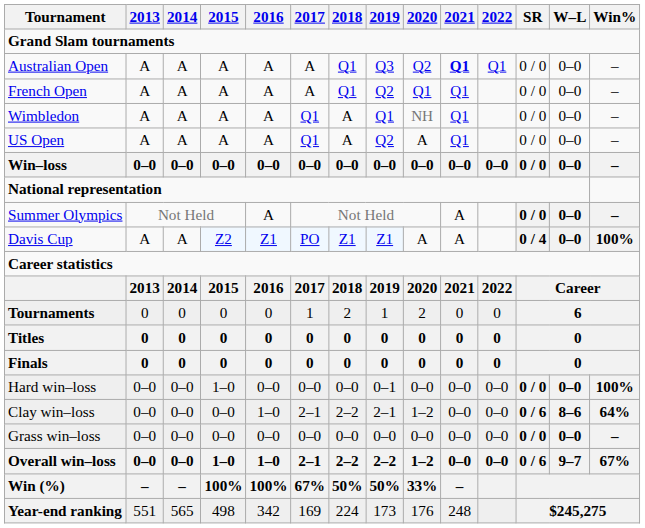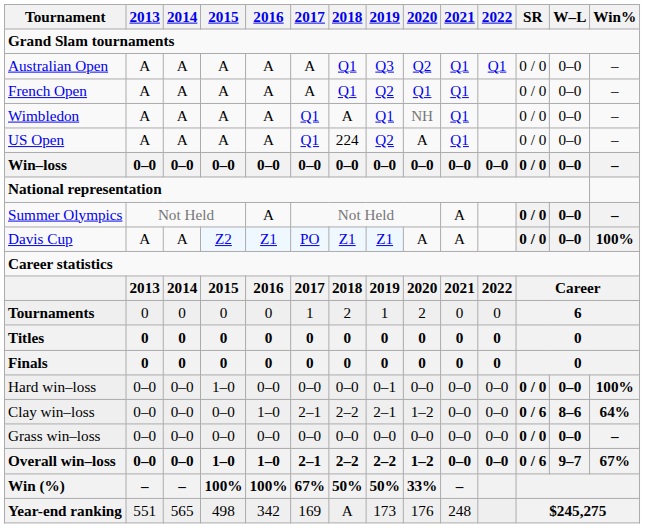Australian Open | 2021: bold -> normal
US Open | 2018: A -> 224
Davis Cup | SR: 0 / 4 -> 0 / 0
Year-end ranking | 2018: 224 -> A
